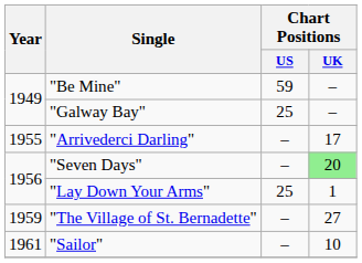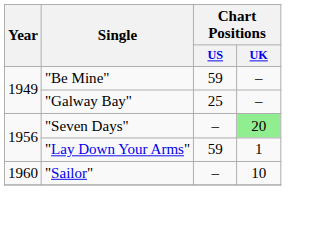- row: 1955 | "Arrivederci Darling" | – | 17
"Lay Down Your Arms" | Chart Positions / US: 25 -> 59
- row: 1959 | "The Village of St. Bernadette" | – | 27
"Sailor" | Year: 1961 -> 1960
